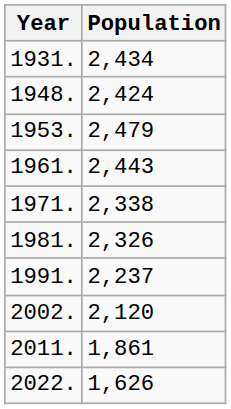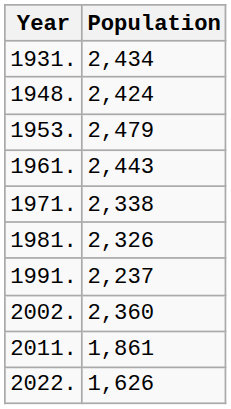2002. | Population: 2,120 -> 2,360
